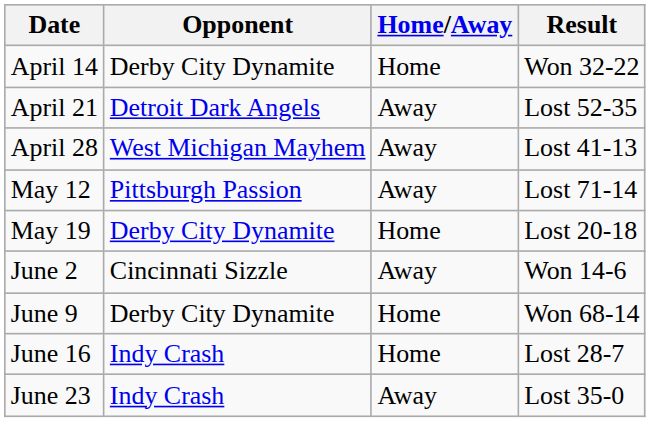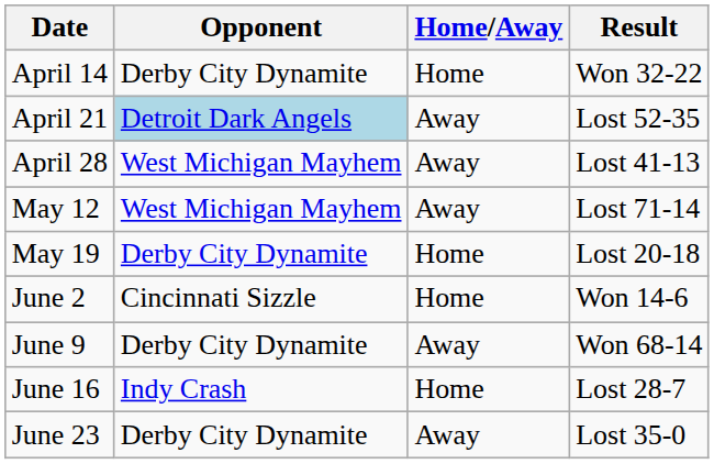April 21 | Opponent: no background -> lightblue background
May 12 | Opponent: Pittsburgh Passion -> West Michigan Mayhem
June 2 | Home/Away: Away -> Home
June 9 | Home/Away: Home -> Away
June 23 | Opponent: Indy Crash -> Derby City Dynamite
